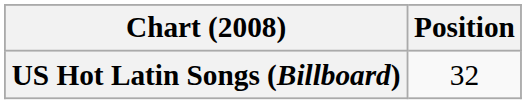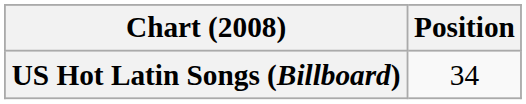US Hot Latin Songs (Billboard) | Position: 32 -> 34
